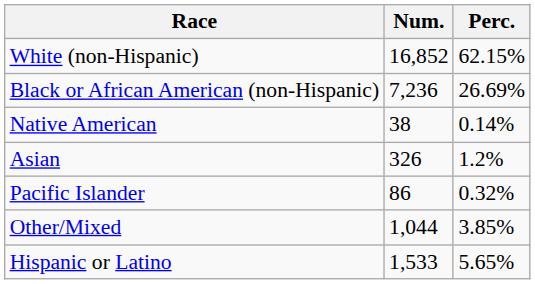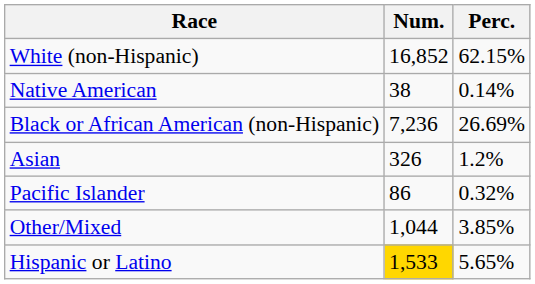rows swapped: Black or African American (non-Hispanic) <-> Native American
Hispanic or Latino | Num.: no background -> gold background
